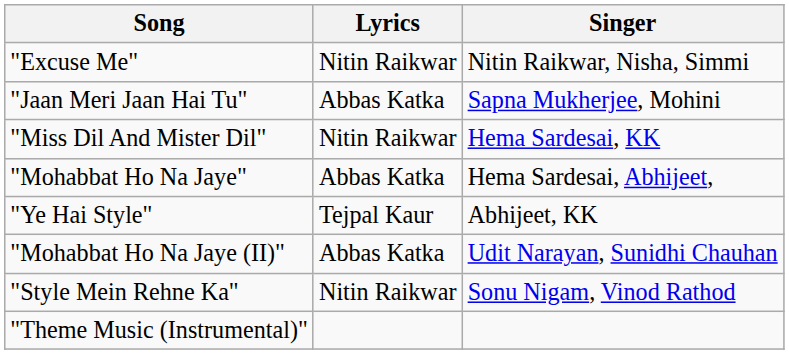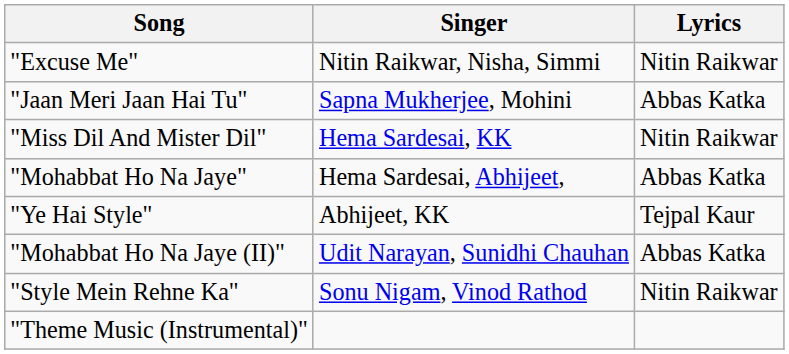columns swapped: Singer <-> Lyrics
